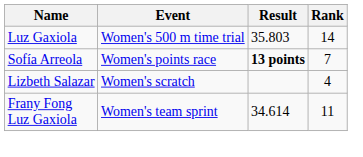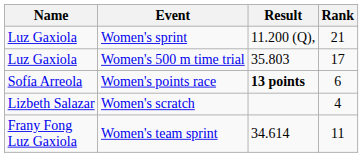+ row: Luz Gaxiola | Women's sprint | 11.200 (Q), | 21
Women's 500 m time trial | Rank: 14 -> 17
Women's points race | Rank: 7 -> 6
